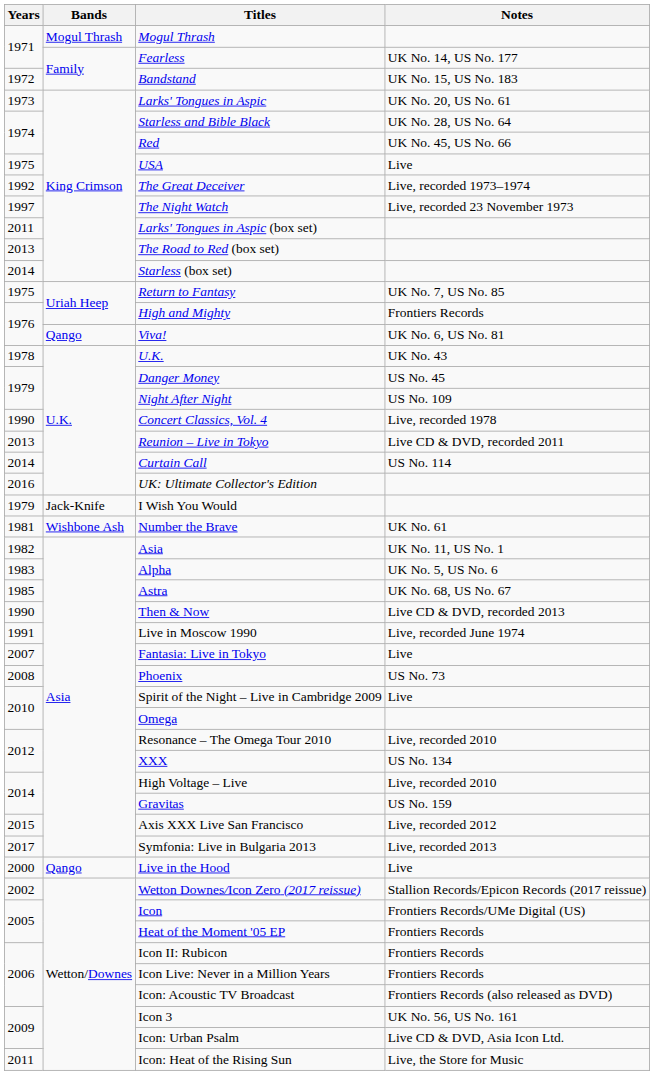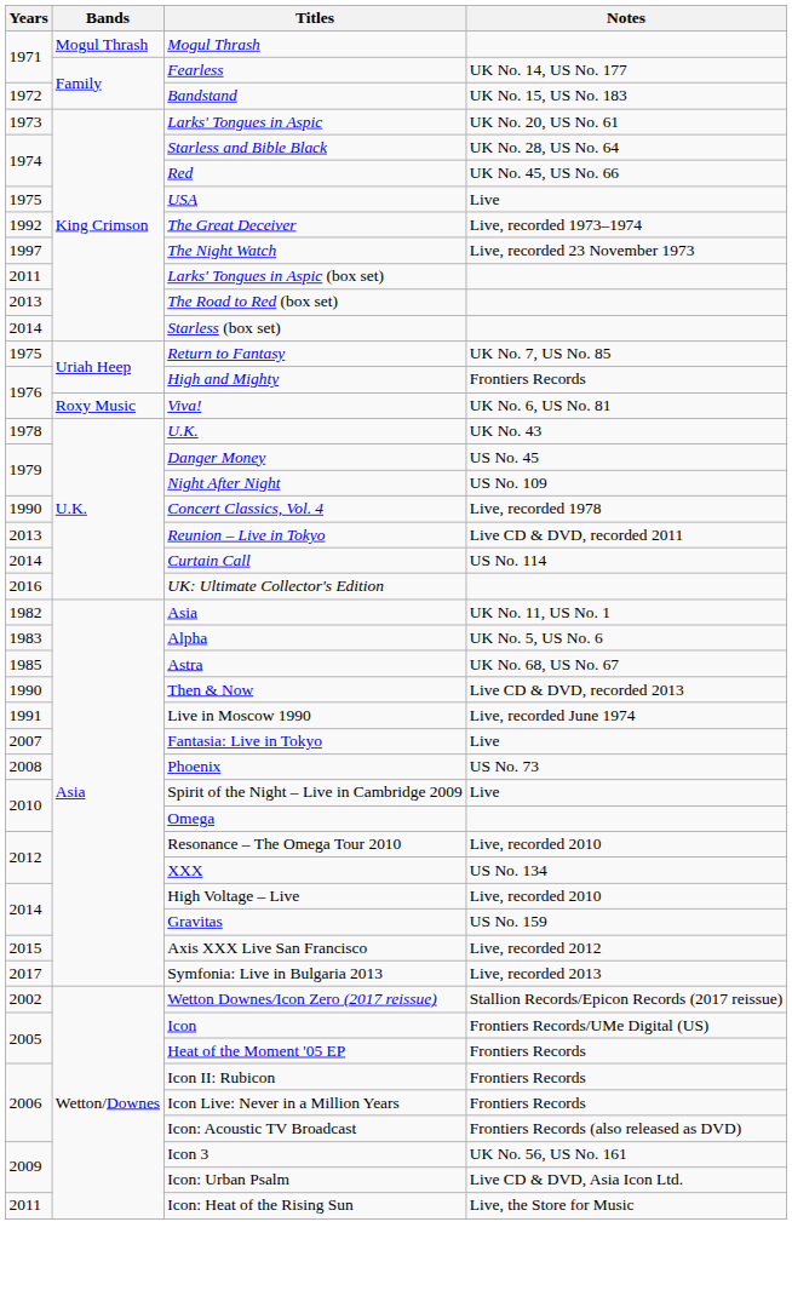Viva! | Bands: Qango -> Roxy Music
- row: 1979 | Jack-Knife | I Wish You Would
- row: 1981 | Wishbone Ash | Number the Brave | UK No. 61
- row: 2000 | Qango | Live in the Hood | Live
